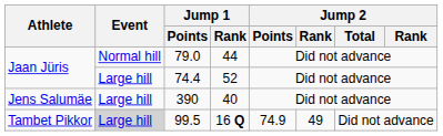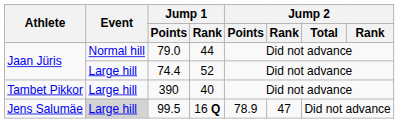390 | Athlete: Jens Salumäe -> Tambet Pikkor
99.5 | Athlete: Tambet Pikkor -> Jens Salumäe
99.5 | Jump 2 / Points: 74.9 -> 78.9
99.5 | column 6: 49 -> 47
